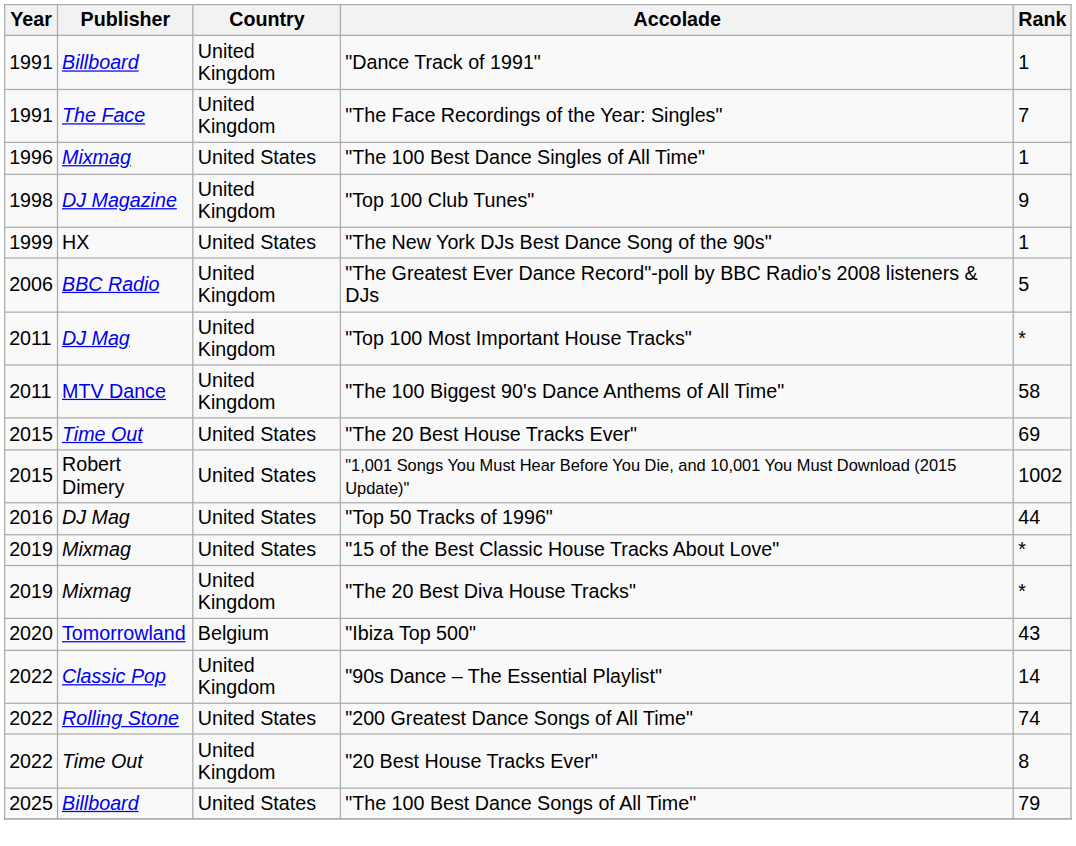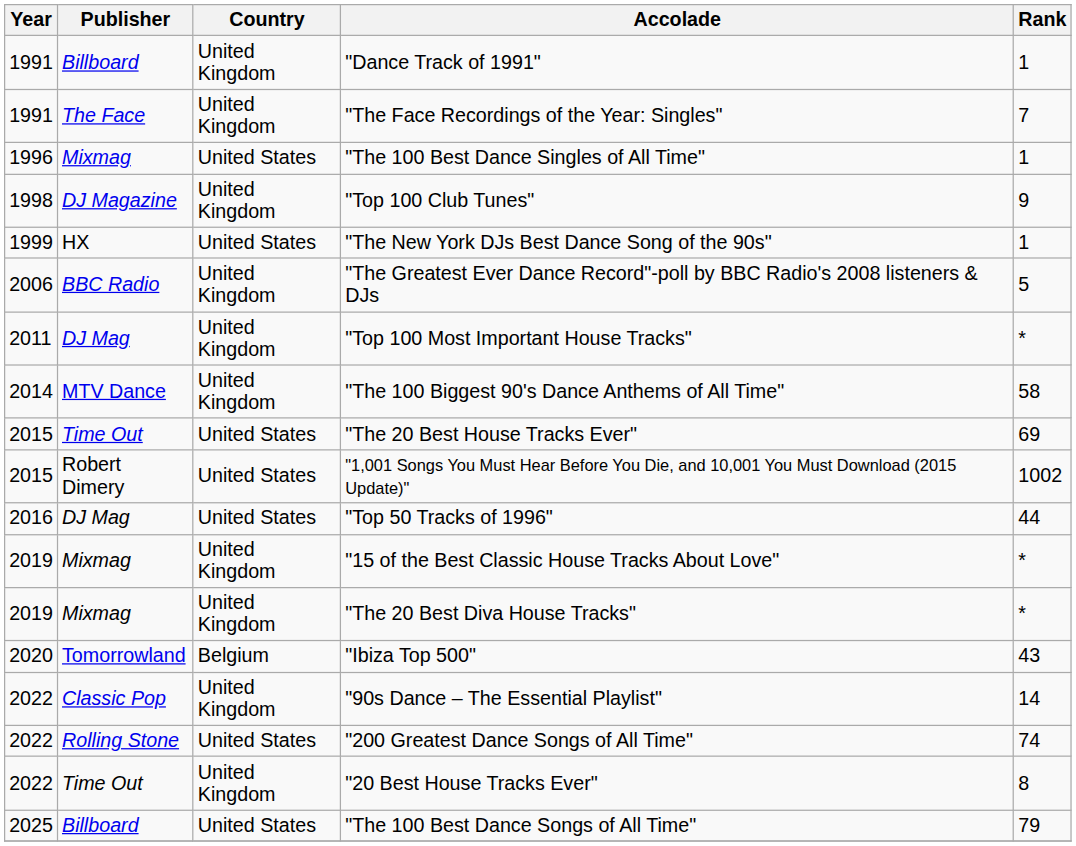"The 100 Biggest 90's Dance Anthems of All Time" | Year: 2011 -> 2014
"15 of the Best Classic House Tracks About Love" | Country: United States -> United Kingdom
